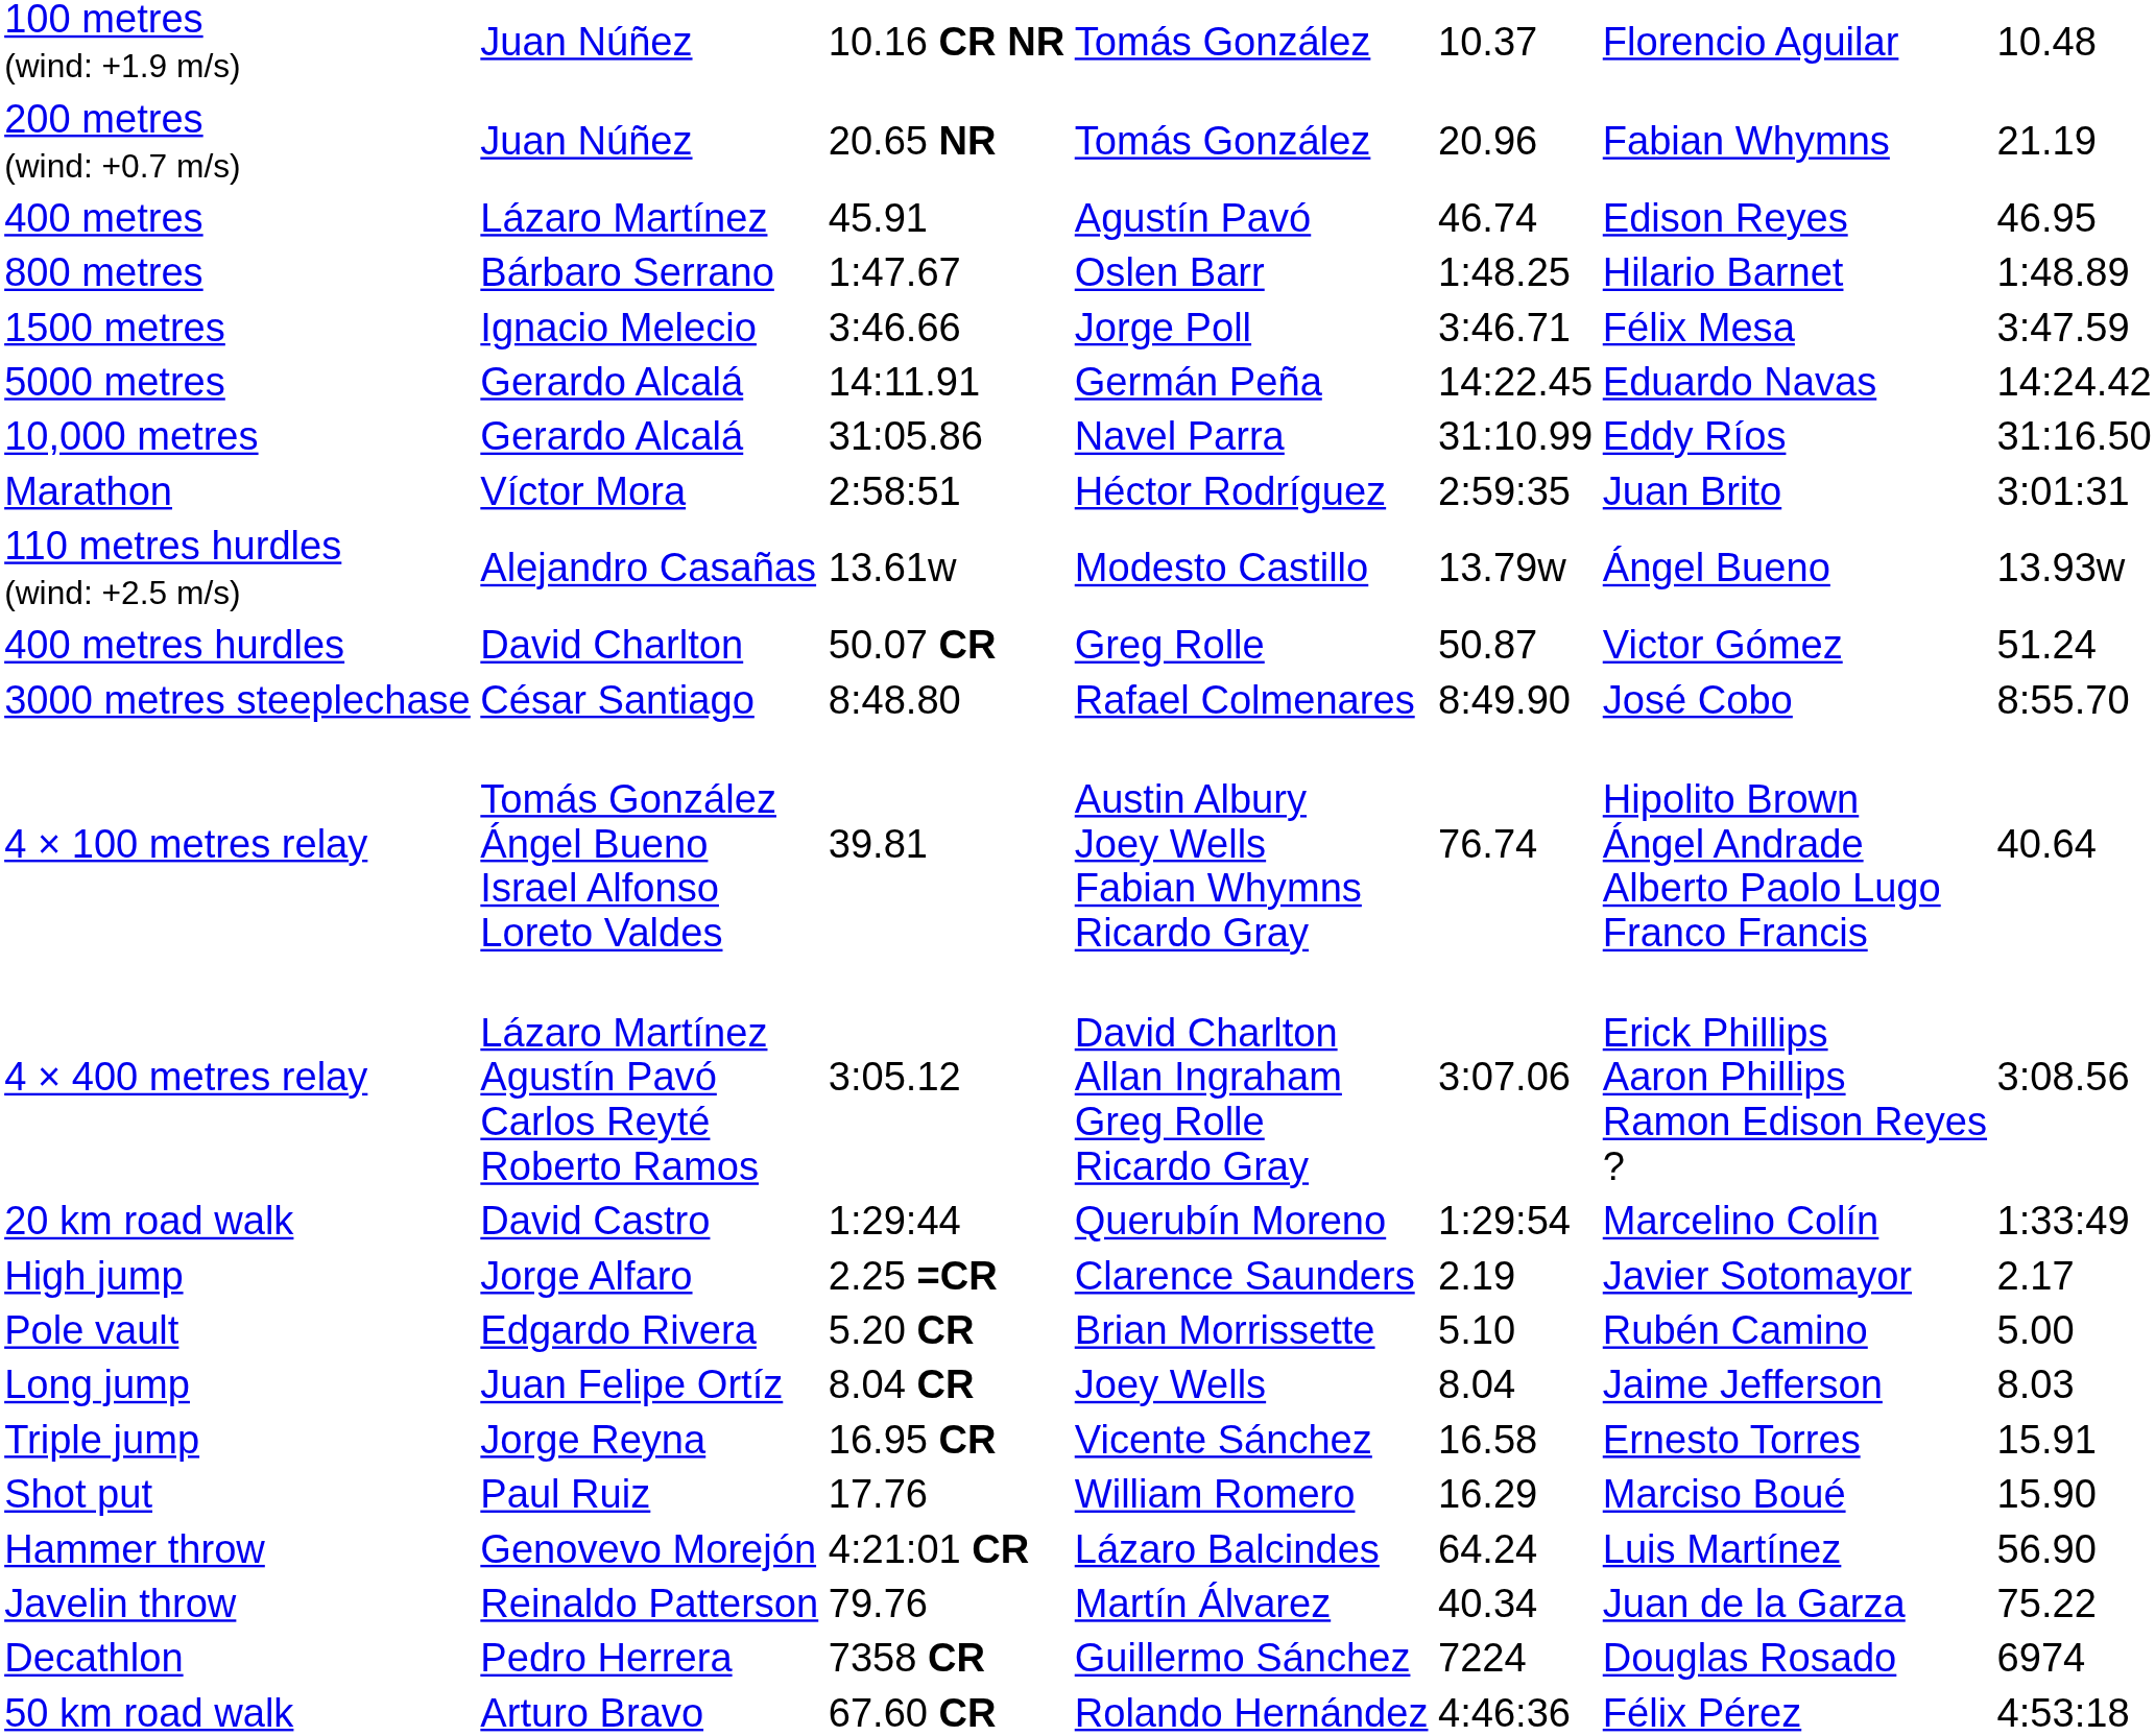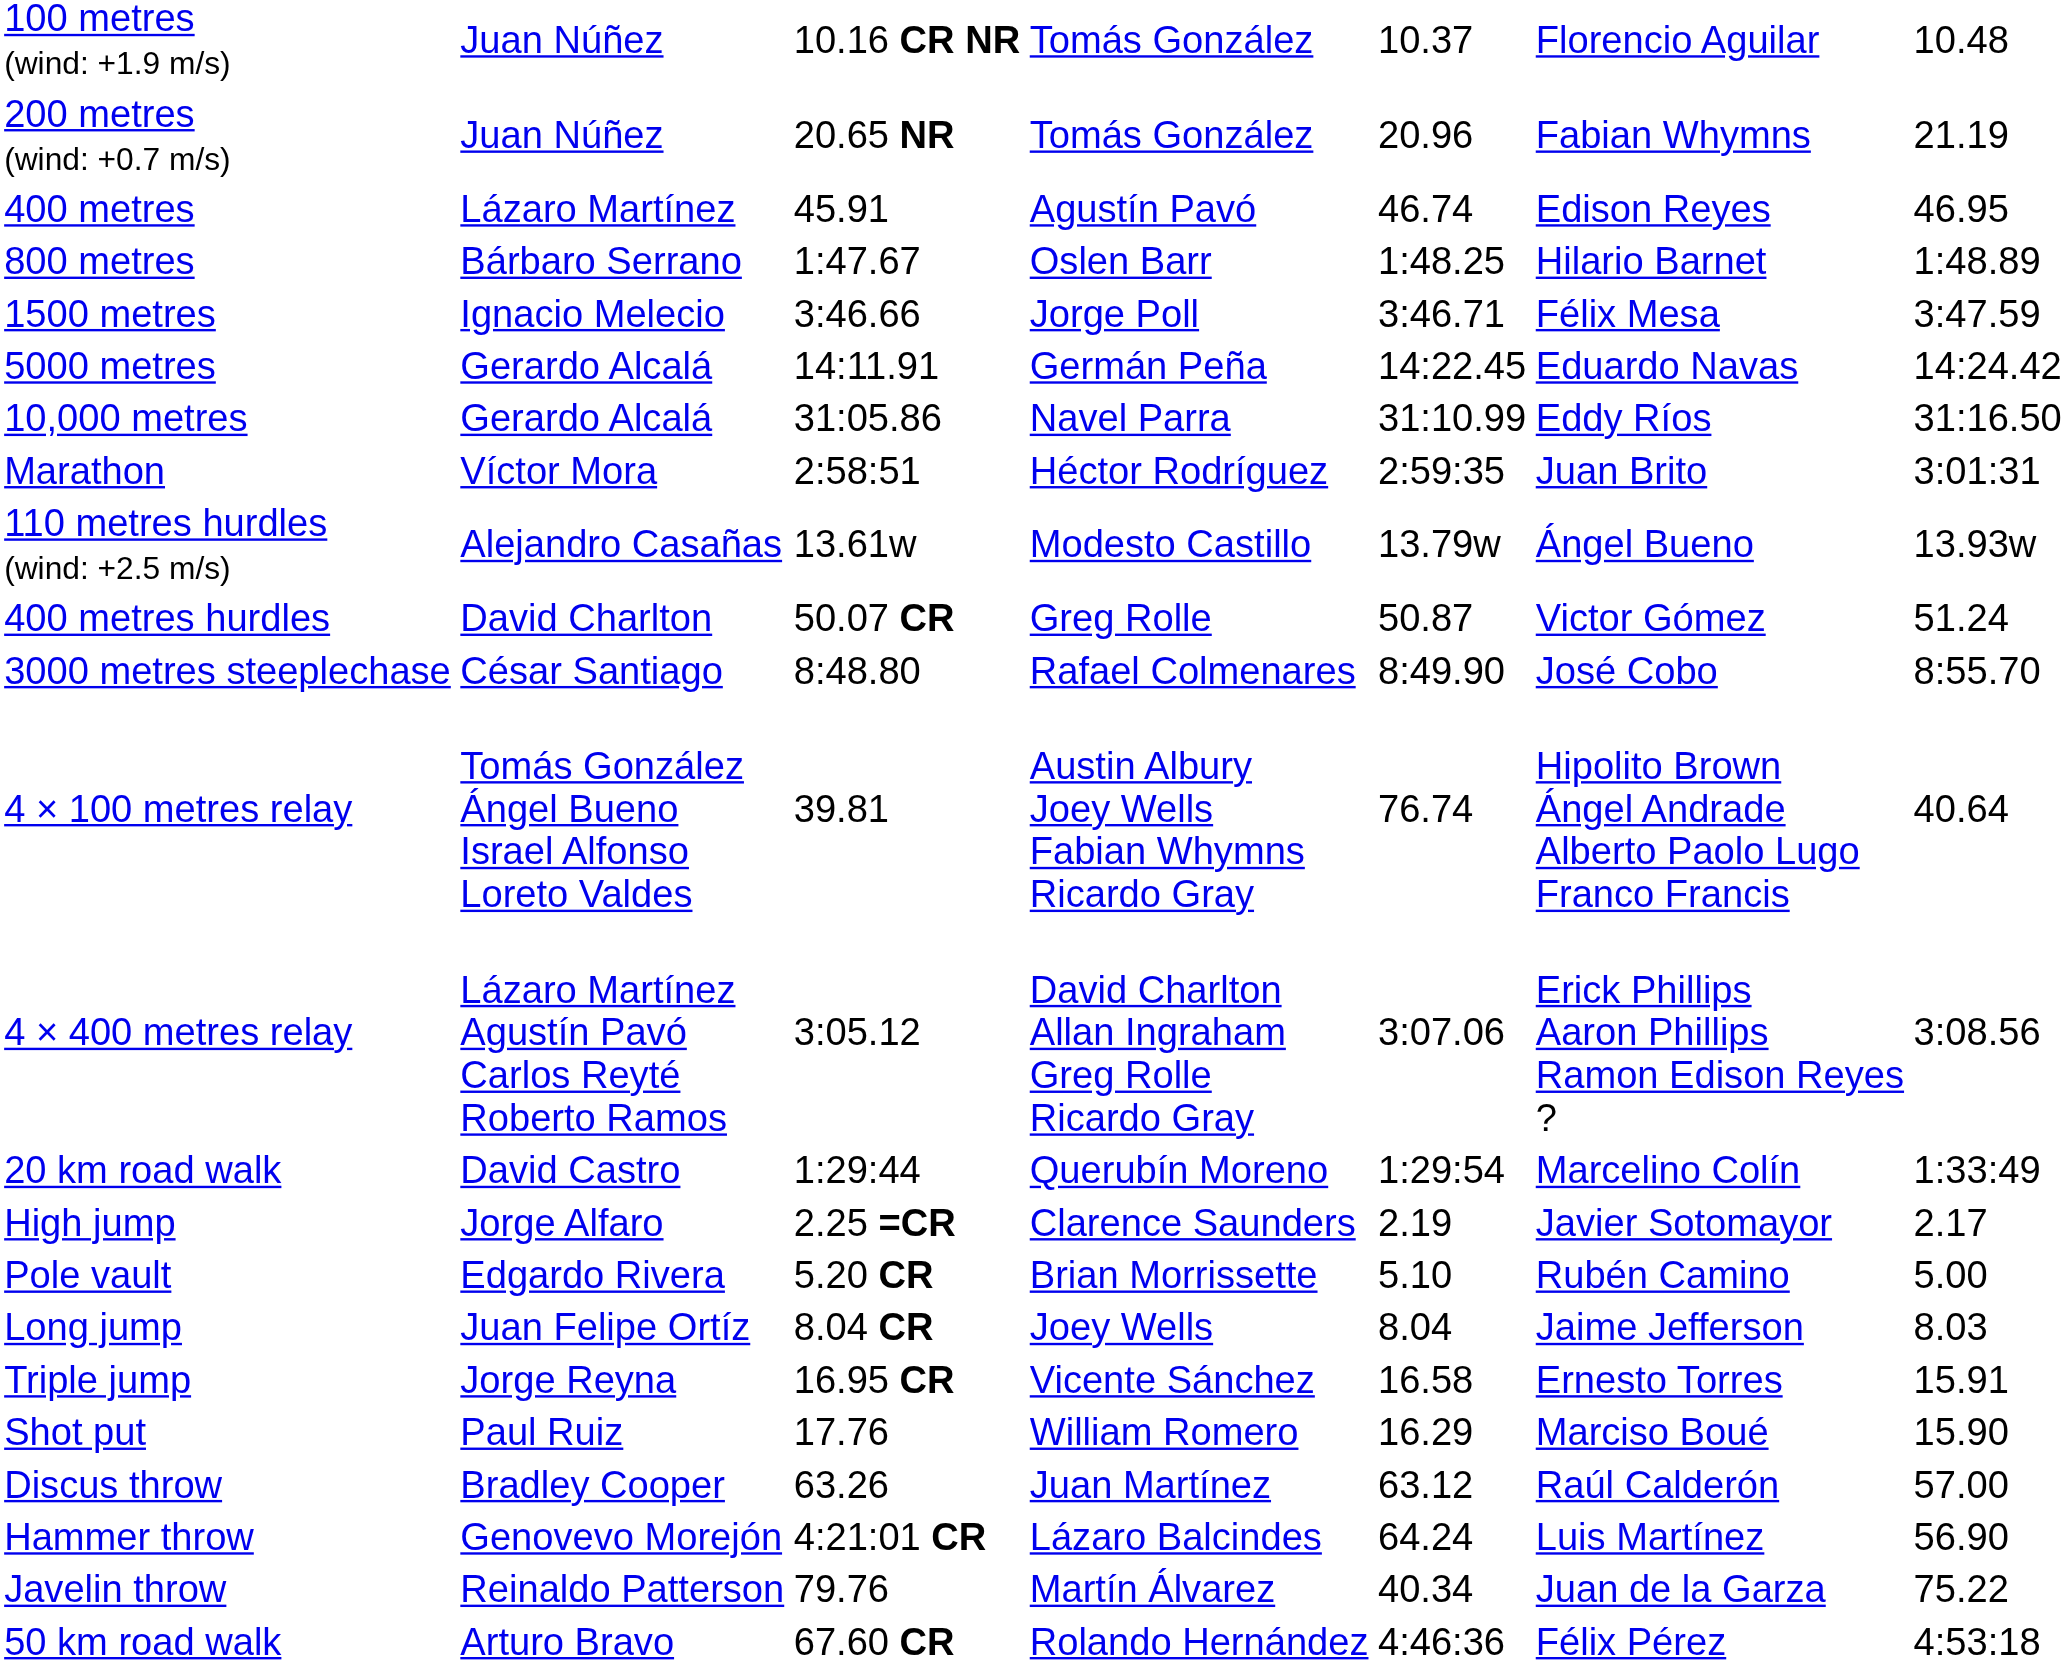+ row: Discus throw | Bradley Cooper | 63.26 | Juan Martínez | 63.12 | Raúl Calderón | 57.00
- row: Decathlon | Pedro Herrera | 7358 CR | Guillermo Sánchez | 7224 | Douglas Rosado | 6974
